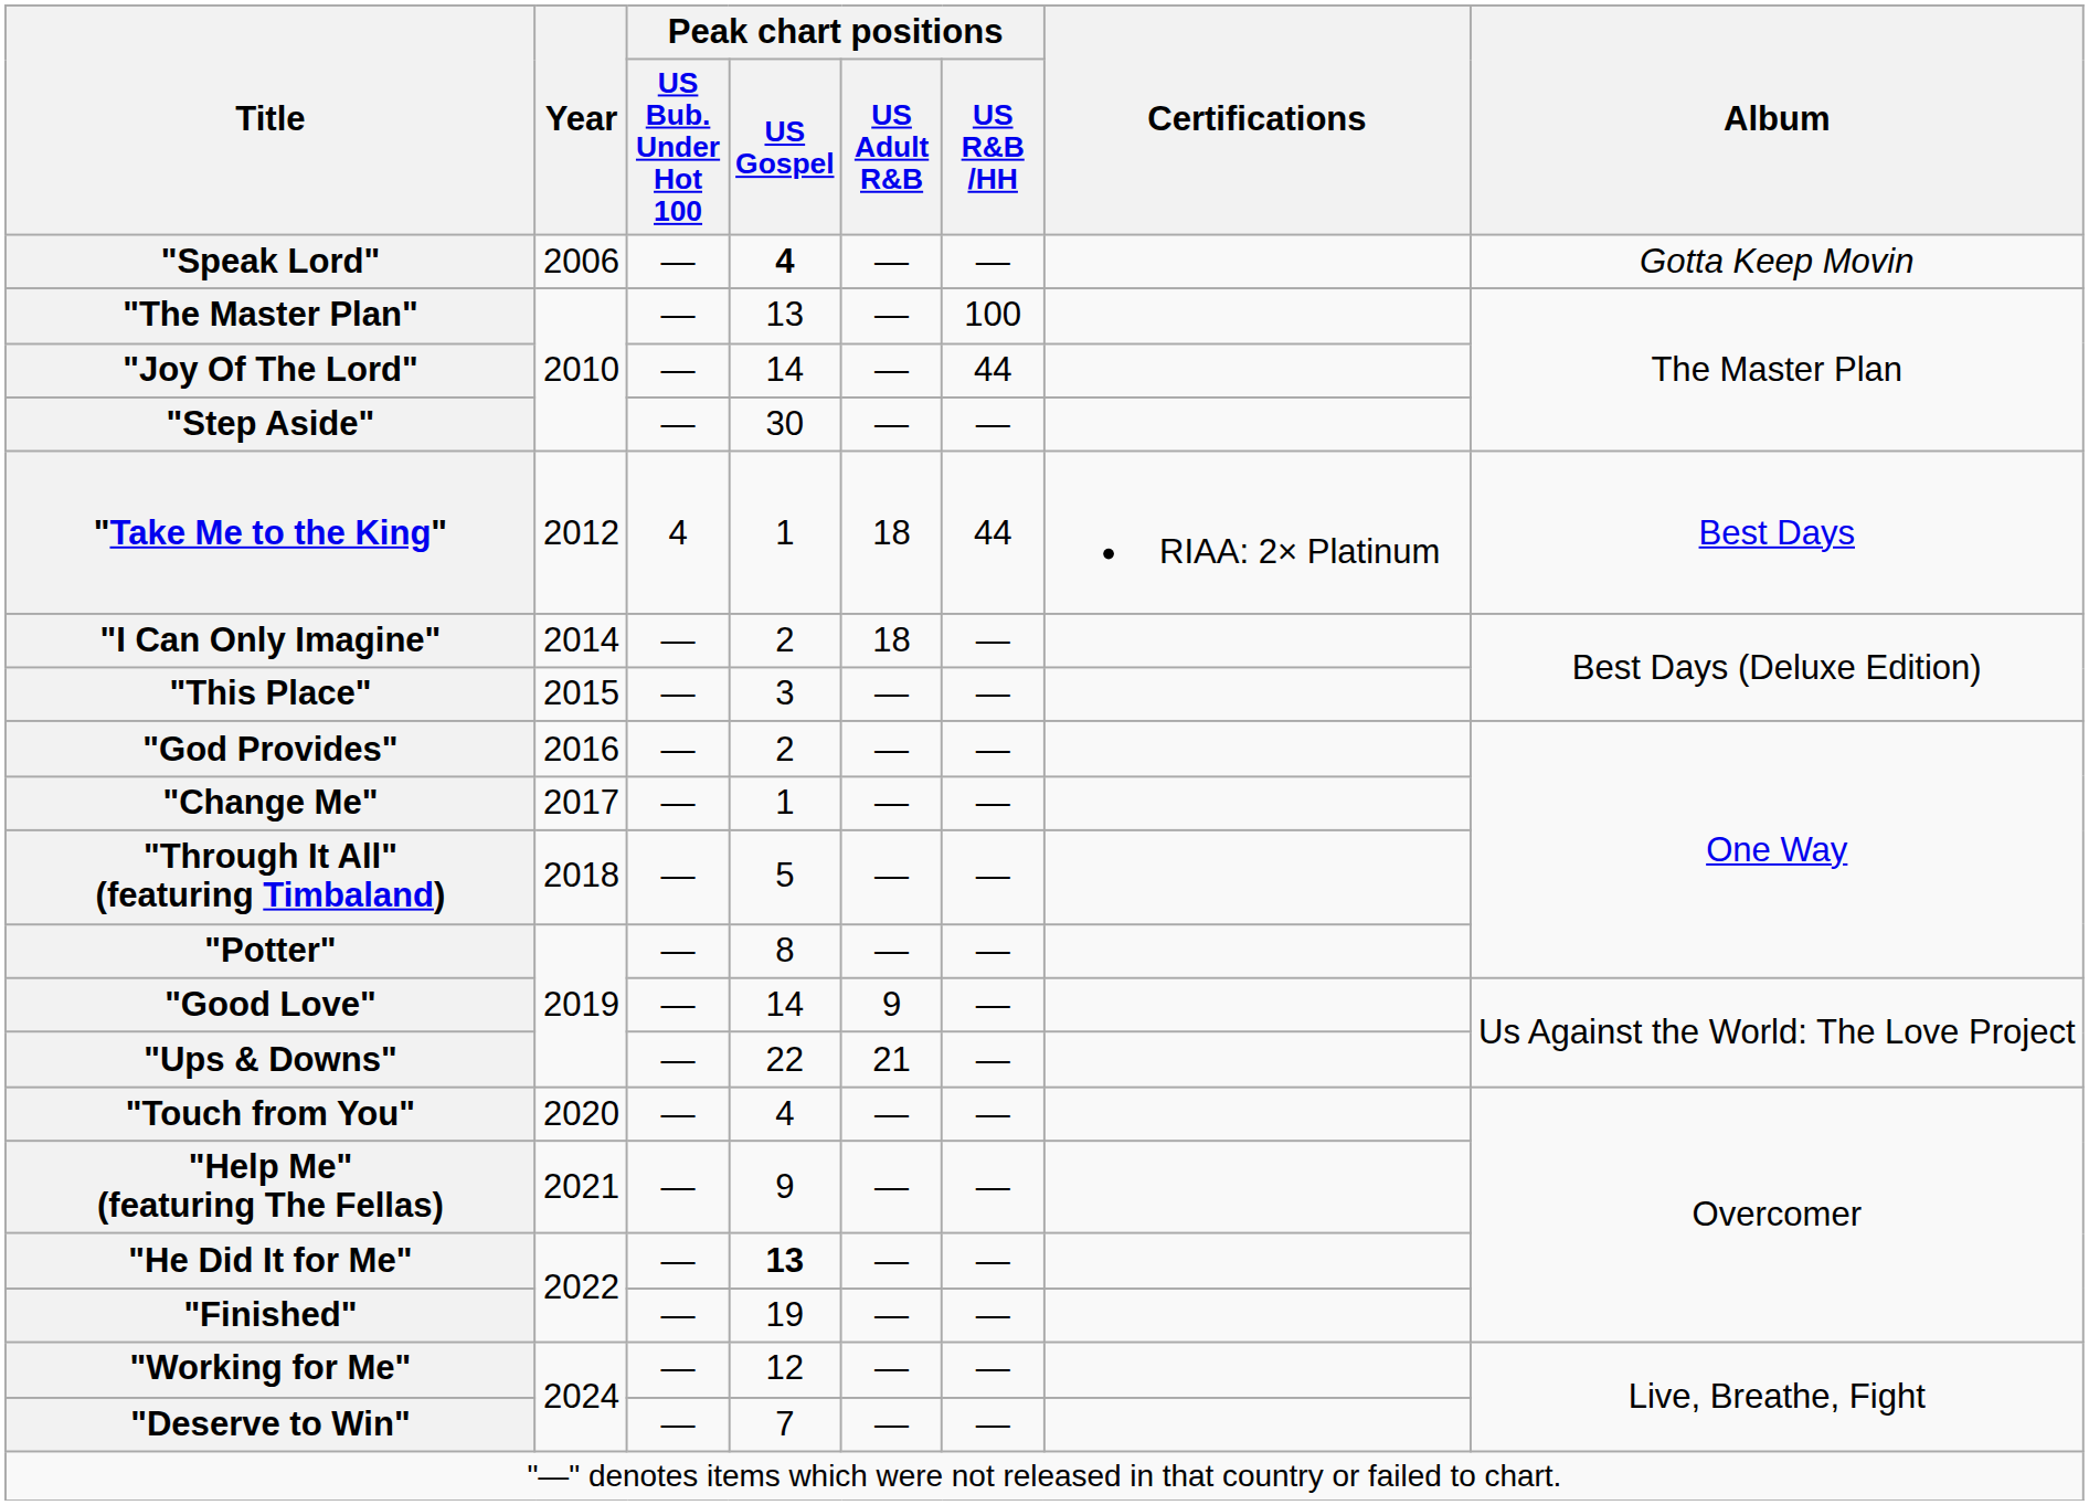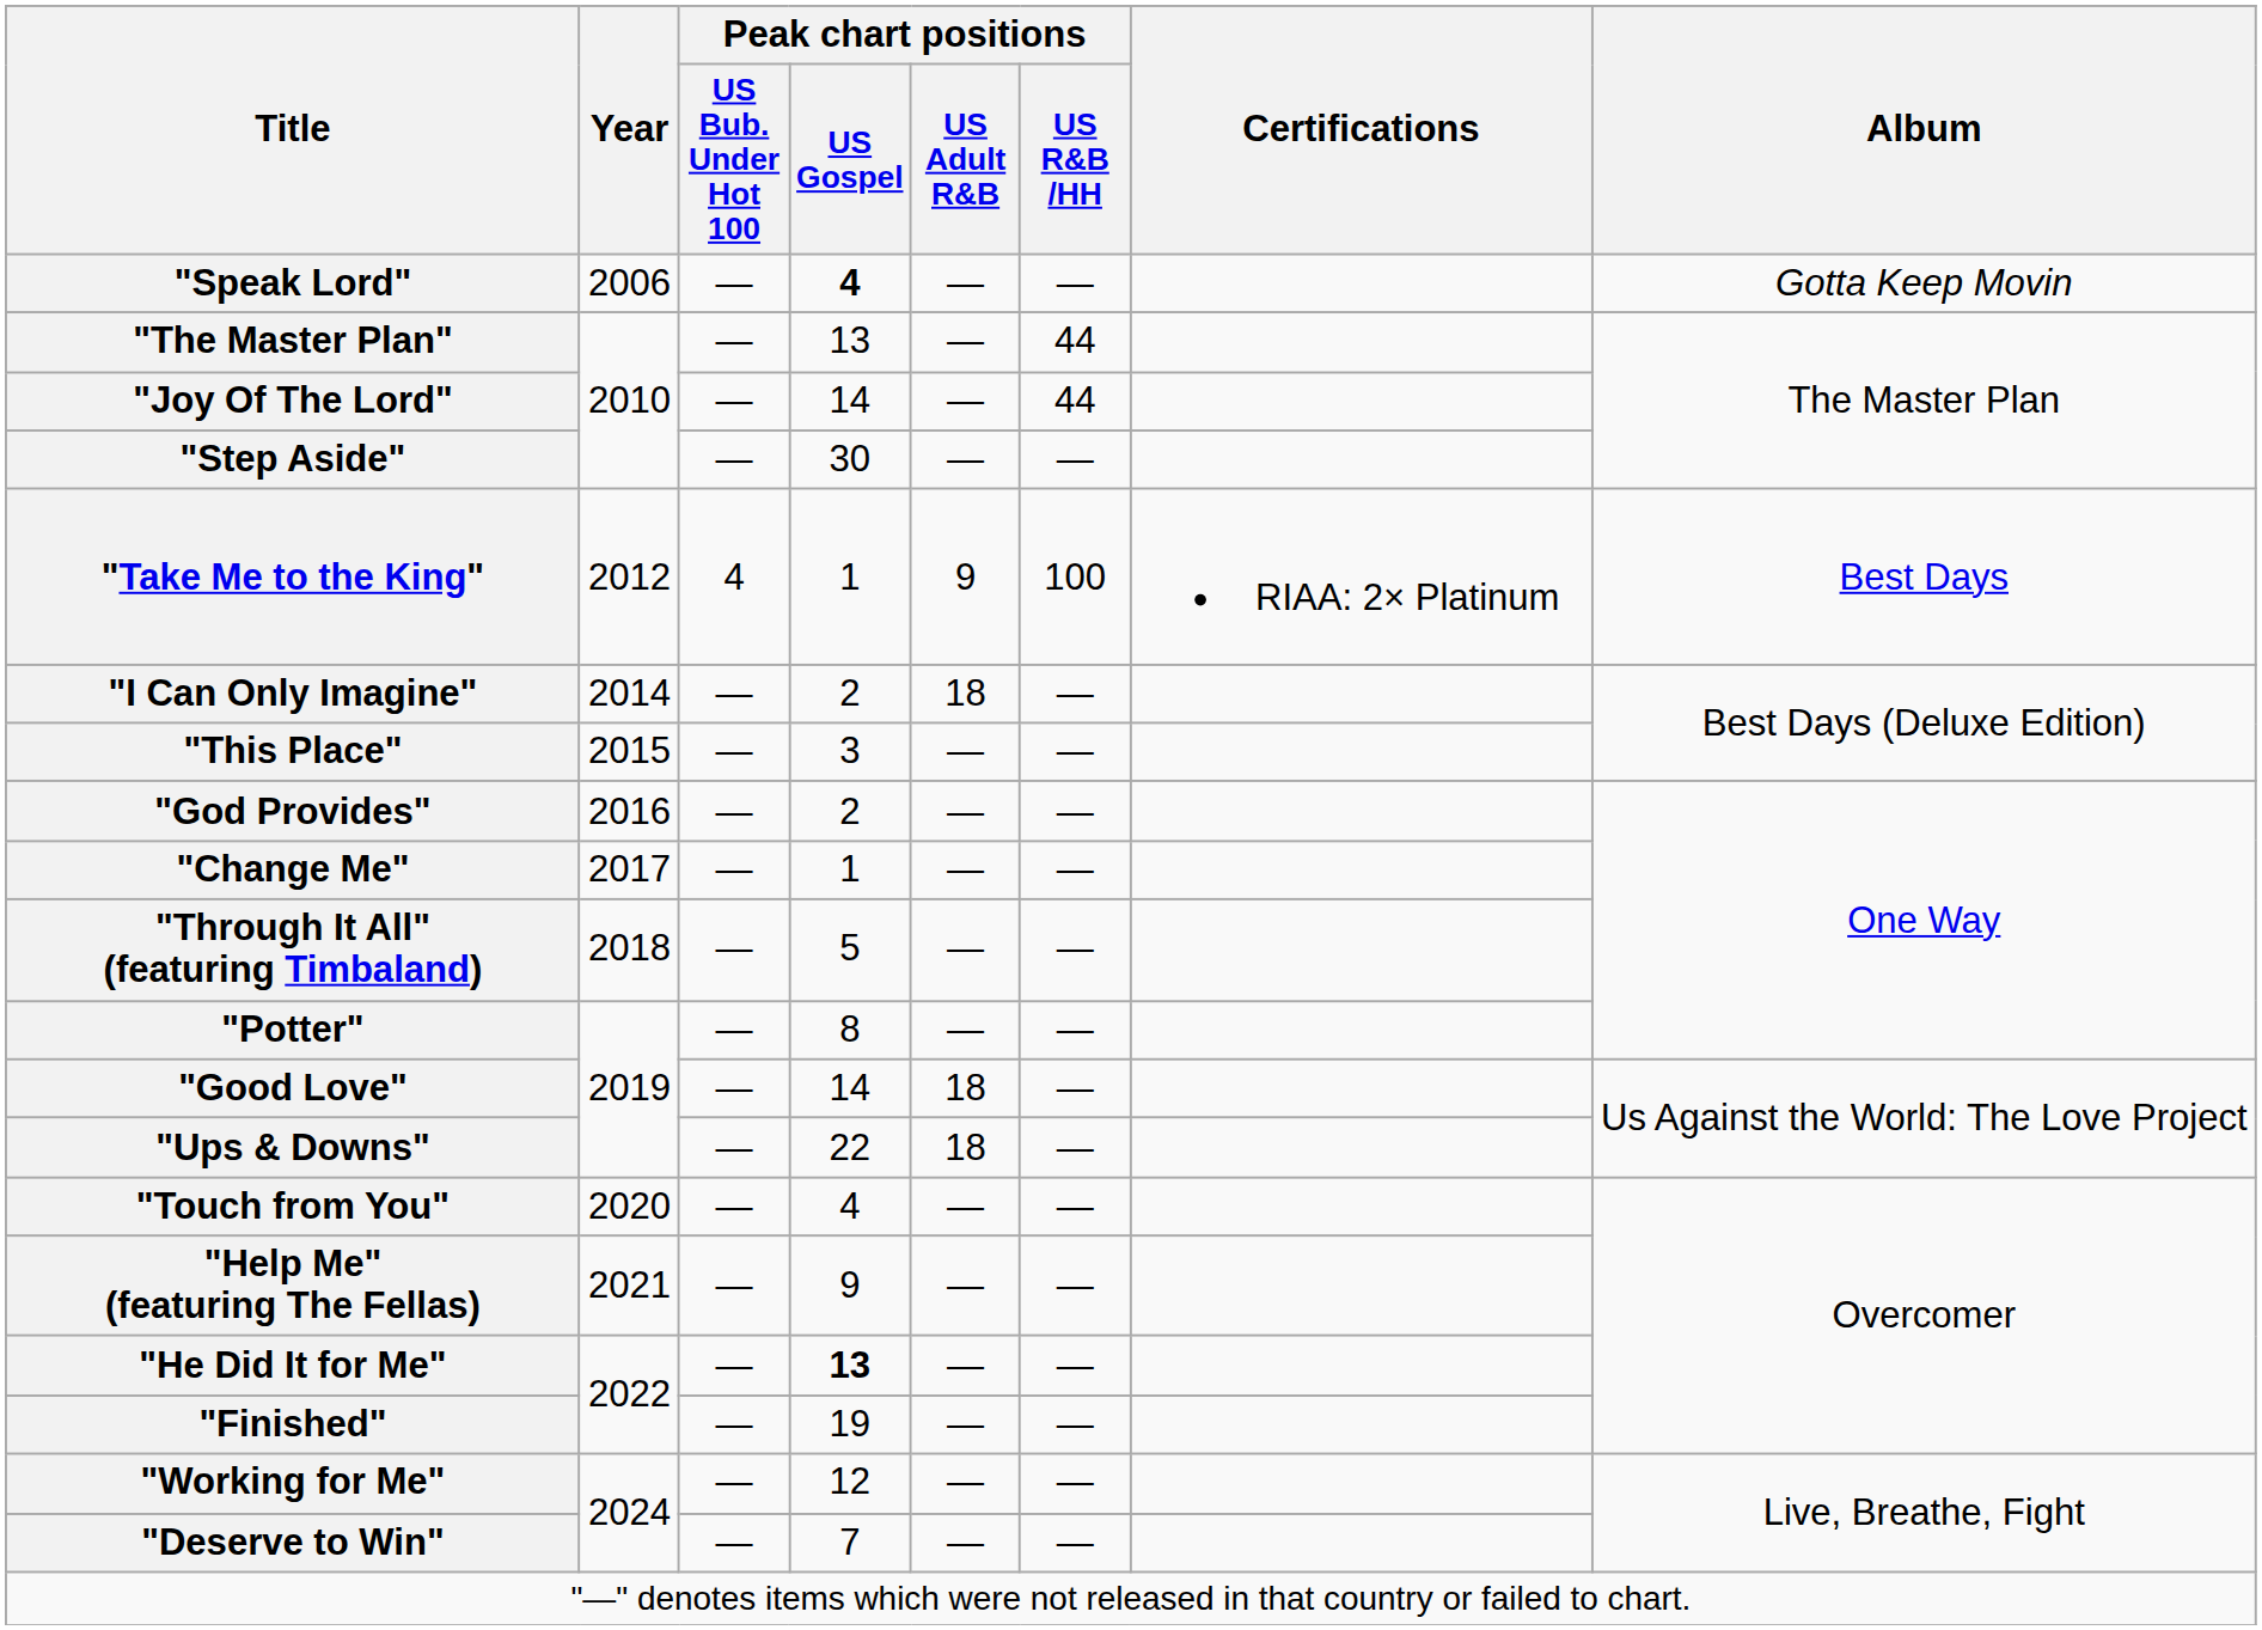"The Master Plan" | Peak chart positions / US R&B /HH: 100 -> 44
"Take Me to the King" | Peak chart positions / US Adult R&B: 18 -> 9
"Take Me to the King" | Peak chart positions / US R&B /HH: 44 -> 100
"Good Love" | Peak chart positions / US Adult R&B: 9 -> 18
"Ups & Downs" | Peak chart positions / US Adult R&B: 21 -> 18
